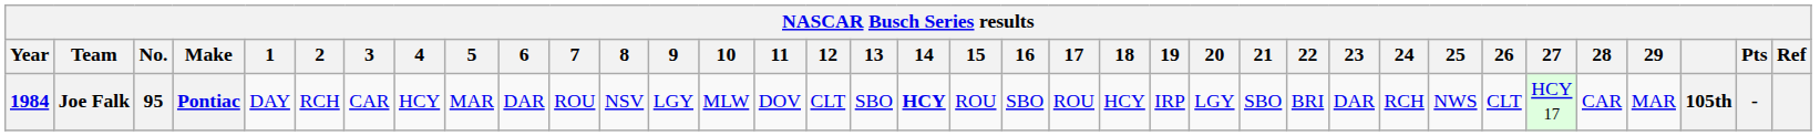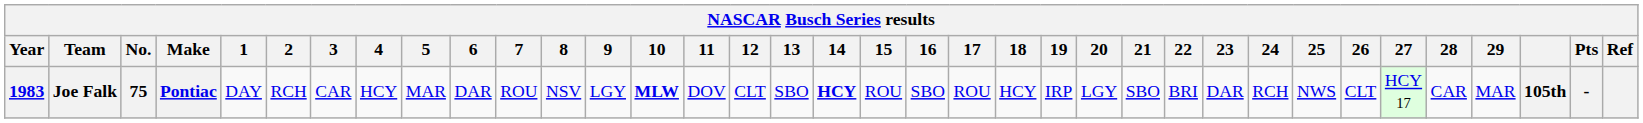Joe Falk | Year: 1984 -> 1983
Joe Falk | No.: 95 -> 75
Joe Falk | 10: normal -> bold
